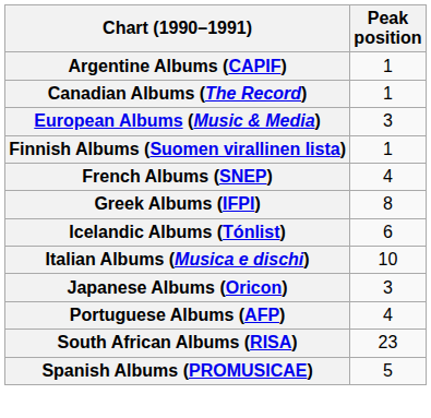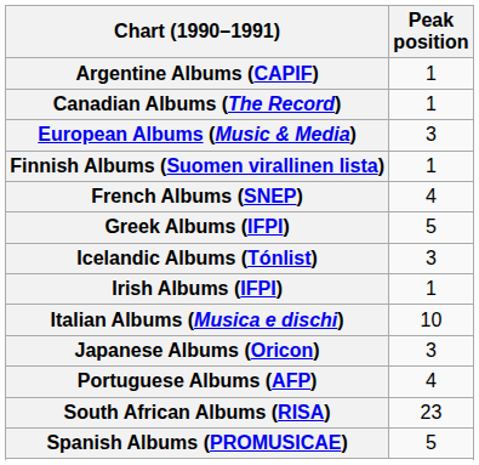Greek Albums (IFPI) | Peak position: 8 -> 5
Icelandic Albums (Tónlist) | Peak position: 6 -> 3
+ row: Irish Albums (IFPI) | 1
